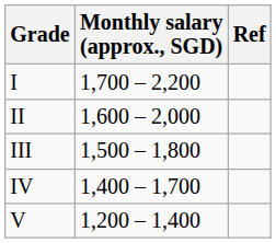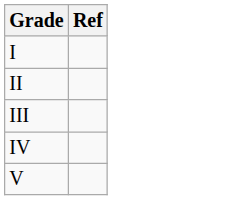- column: Monthly salary (approx., SGD) | 1,700 – 2,200 | 1,600 – 2,000 | 1,500 – 1,800 | 1,400 – 1,700 | 1,200 – 1,400
